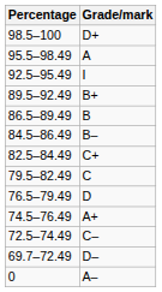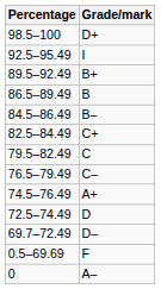- row: 95.5–98.49 | A
76.5–79.49 | Grade/mark: D -> C–
72.5–74.49 | Grade/mark: C– -> D
+ row: 0.5–69.69 | F
